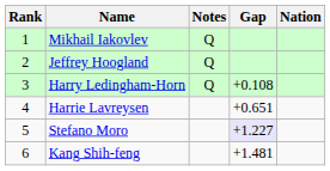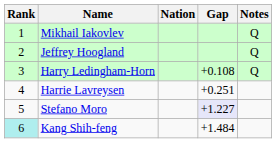columns swapped: Nation <-> Notes
Harrie Lavreysen | Gap: +0.651 -> +0.251
Kang Shih-feng | Rank: no background -> paleturquoise background
Kang Shih-feng | Gap: +1.481 -> +1.484
